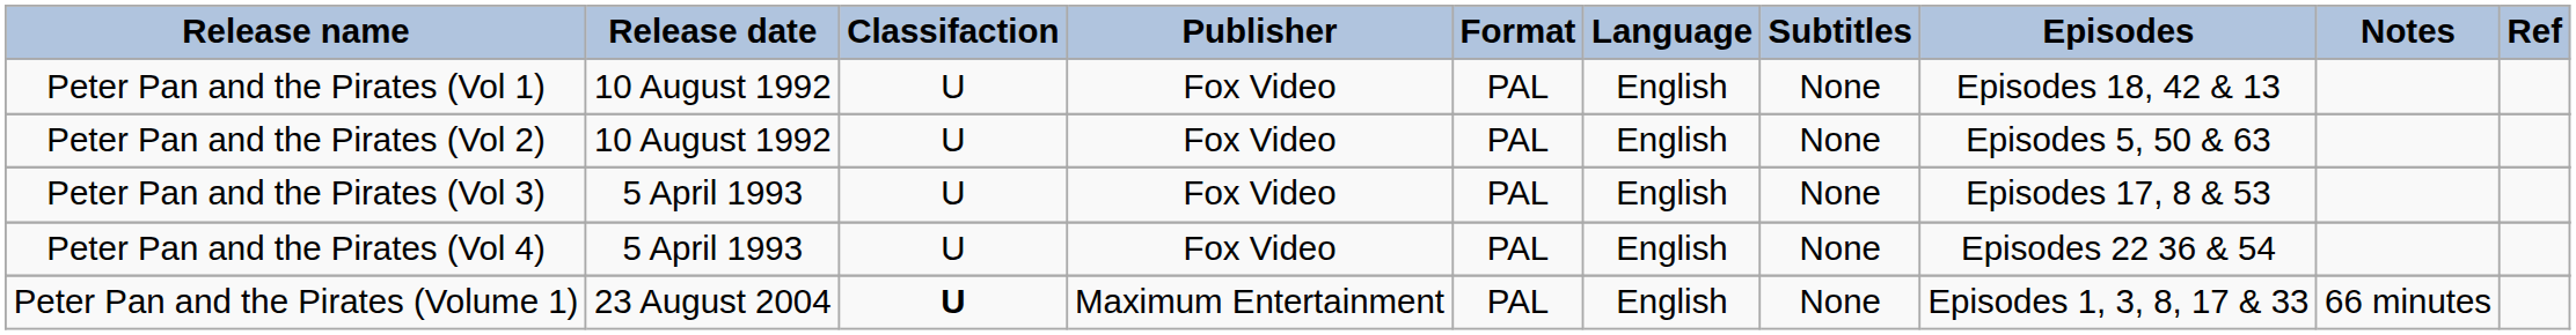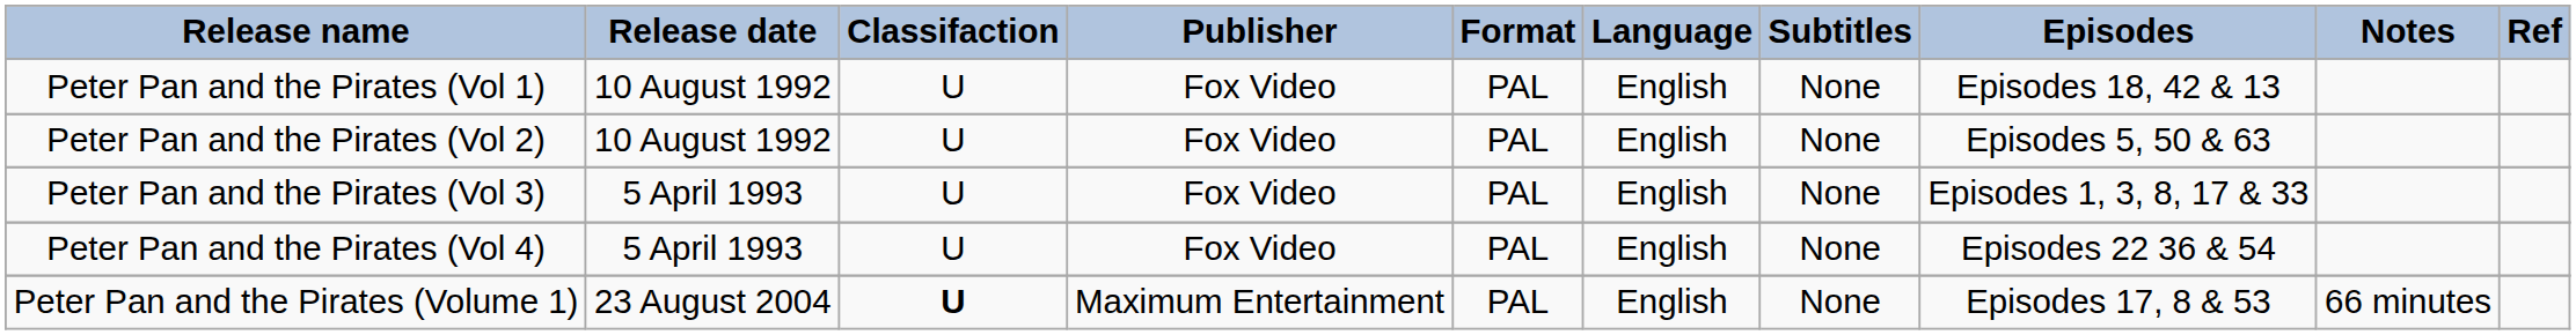Peter Pan and the Pirates (Vol 3) | Episodes: Episodes 17, 8 & 53 -> Episodes 1, 3, 8, 17 & 33
Peter Pan and the Pirates (Volume 1) | Episodes: Episodes 1, 3, 8, 17 & 33 -> Episodes 17, 8 & 53
